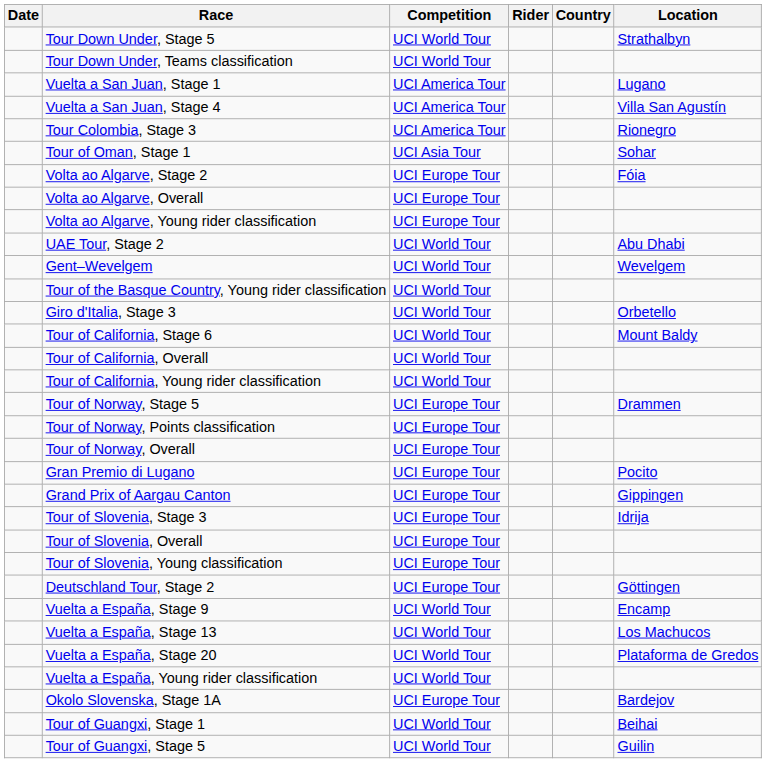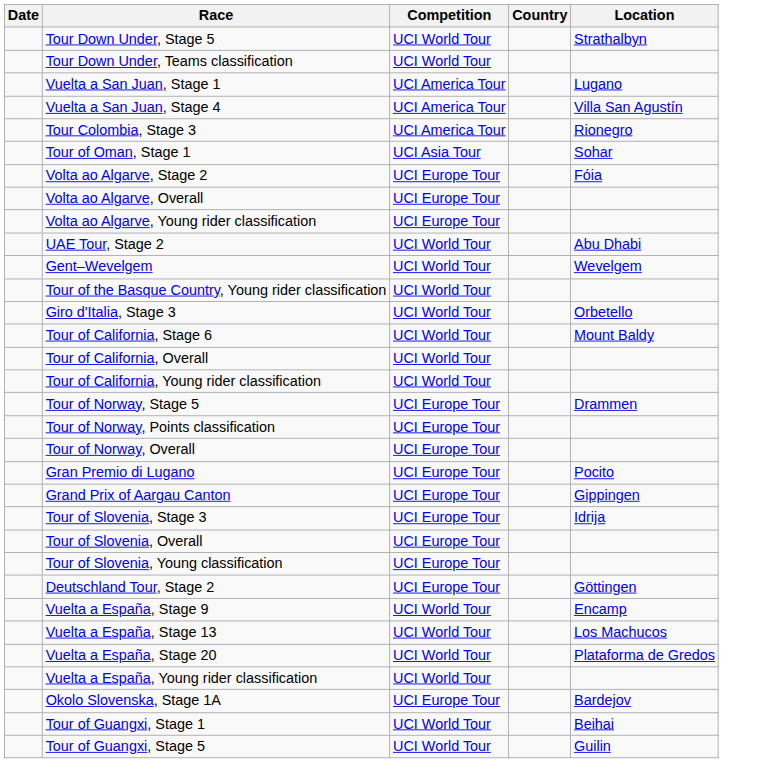- column: Rider
